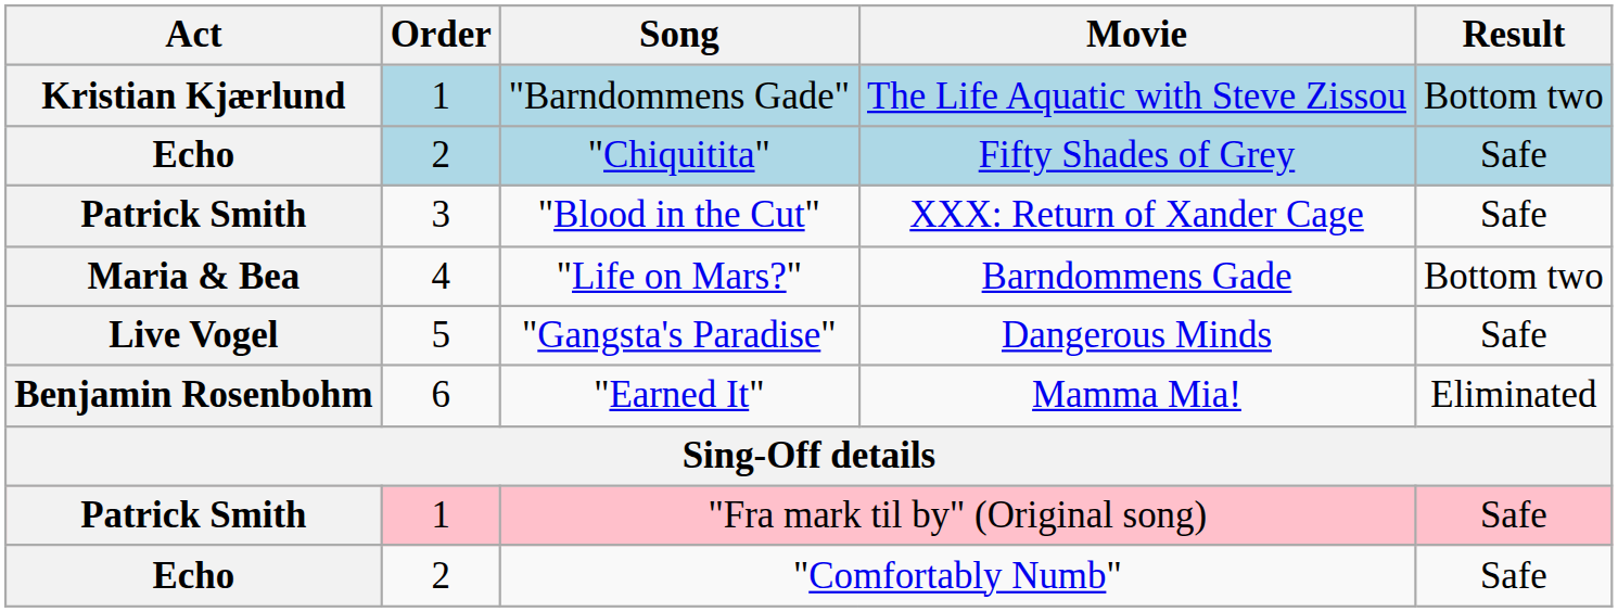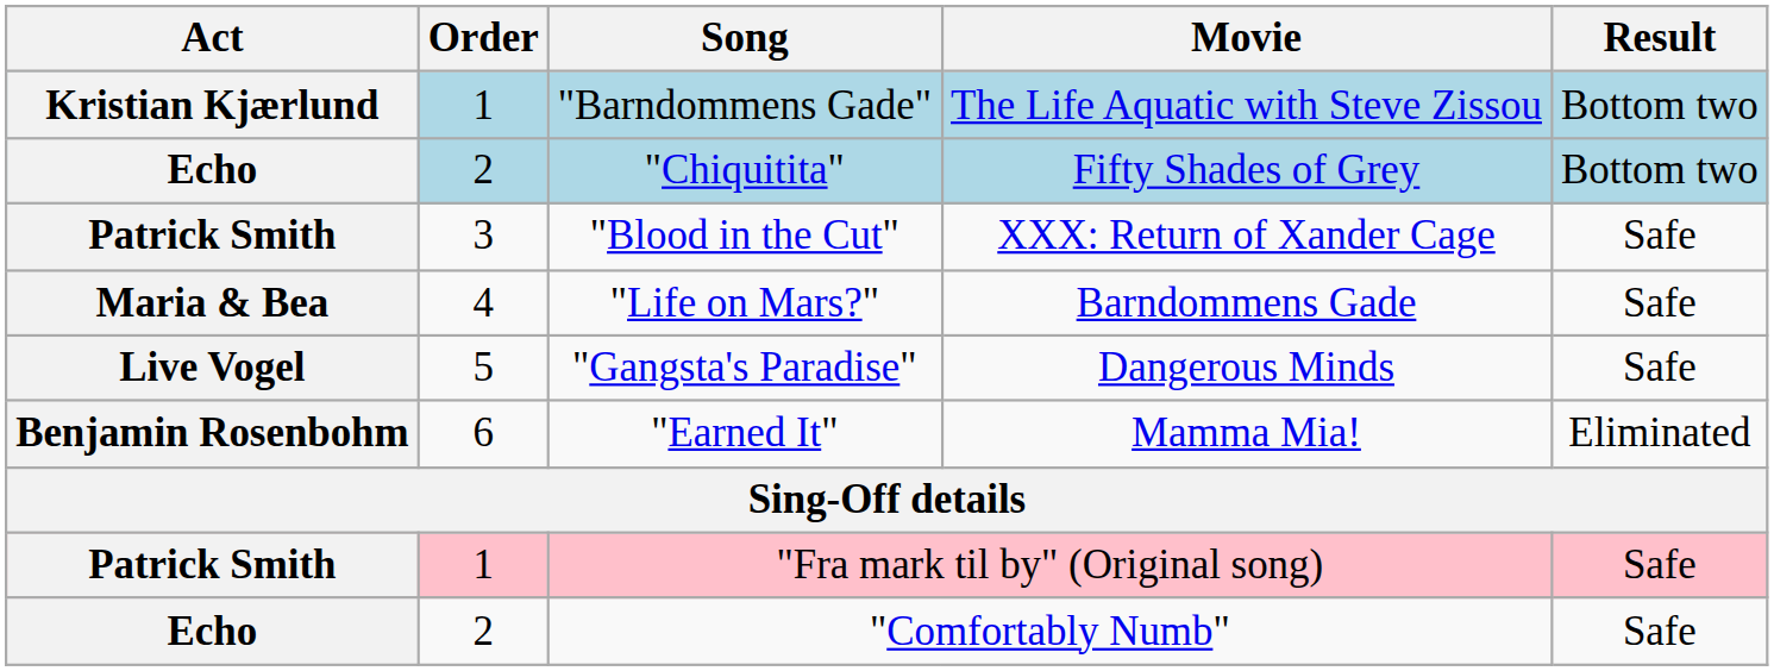"Chiquitita" | Result: Safe -> Bottom two
"Life on Mars?" | Result: Bottom two -> Safe
